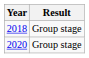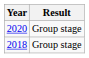rows swapped: 2018 <-> 2020
